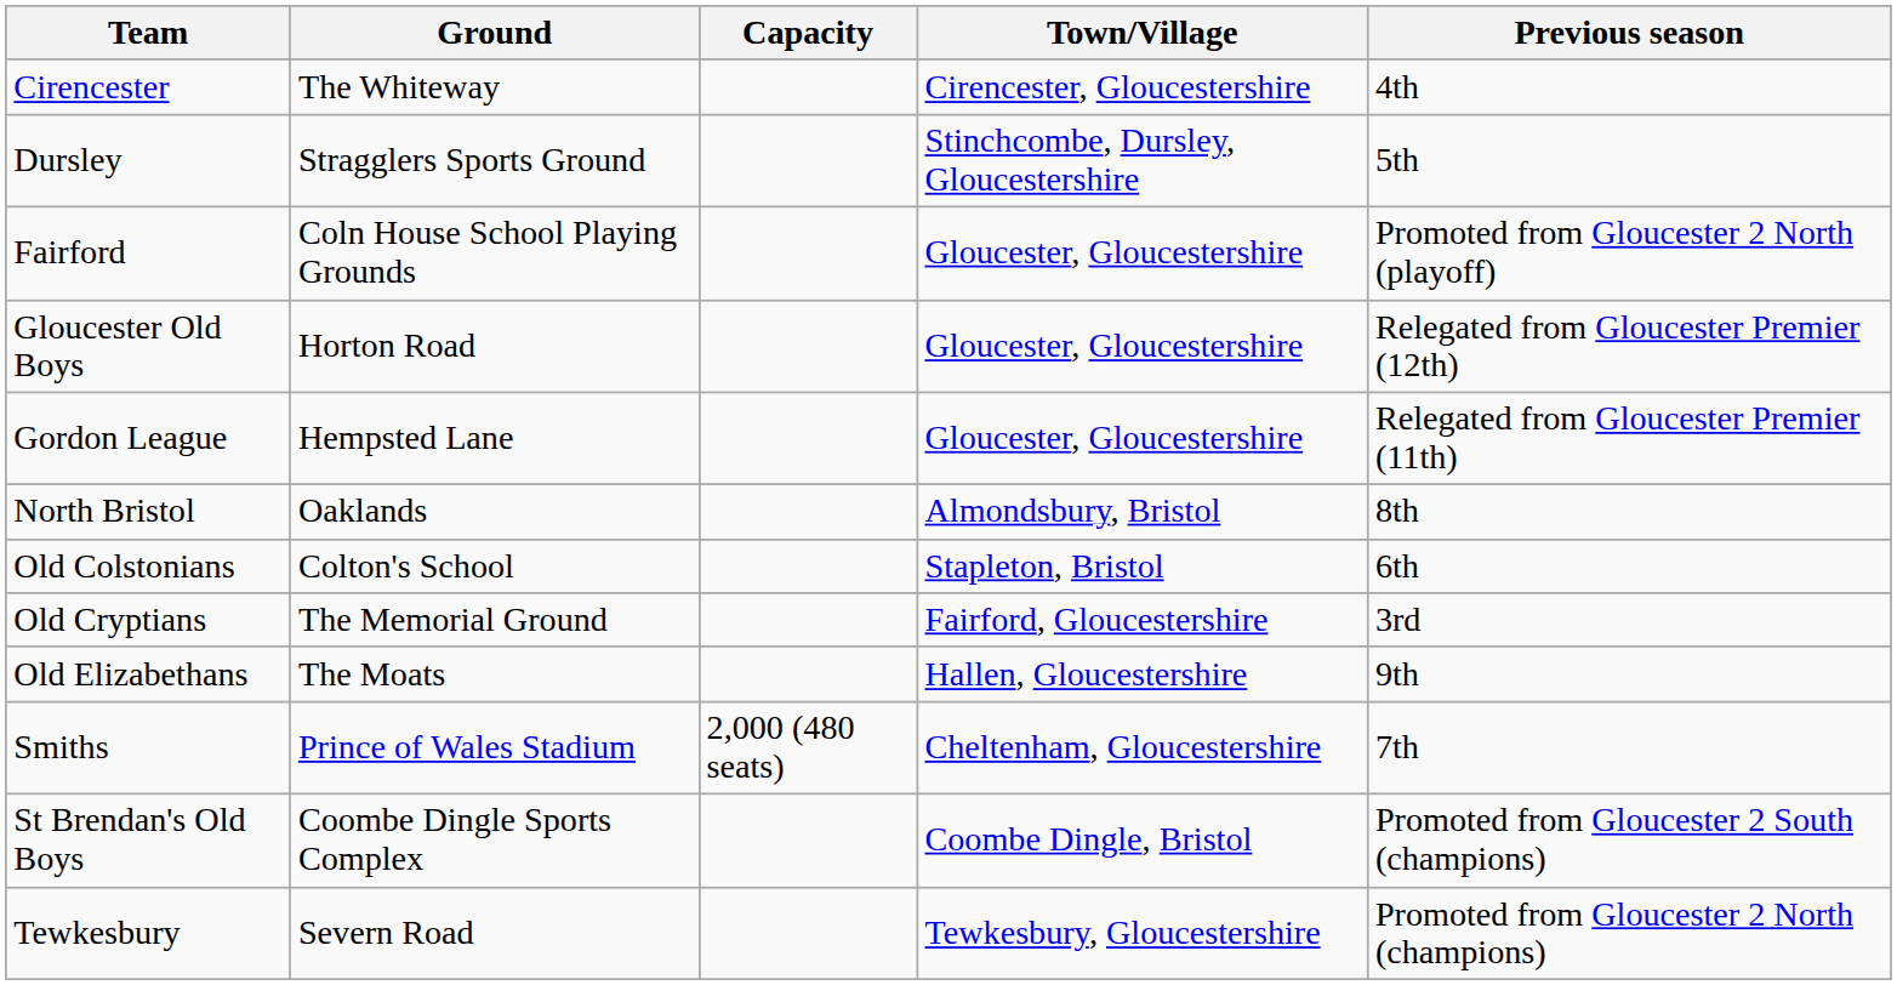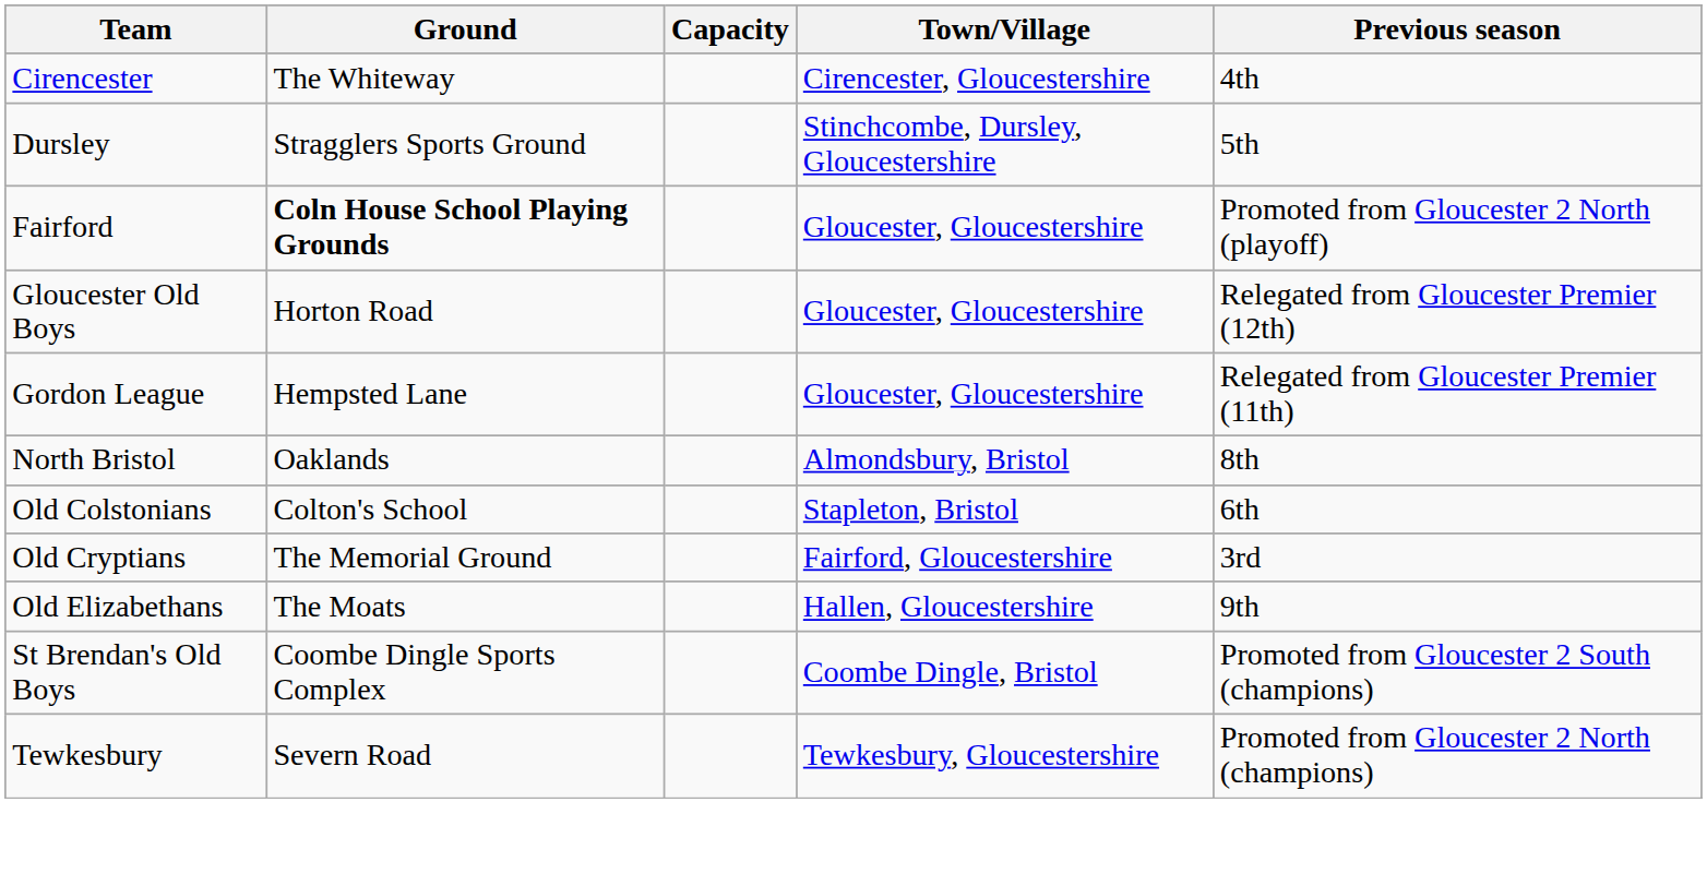Fairford | Ground: normal -> bold
- row: Smiths | Prince of Wales Stadium | 2,000 (480 seats) | Cheltenham, Gloucestershire | 7th
